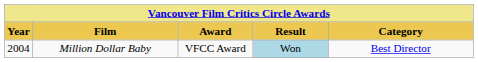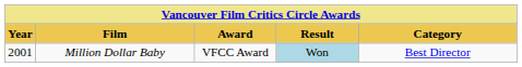Million Dollar Baby | Year: 2004 -> 2001
